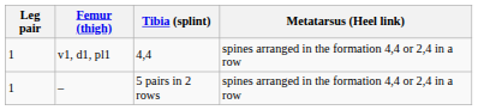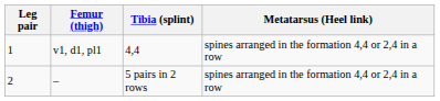– | Leg pair: 1 -> 2
